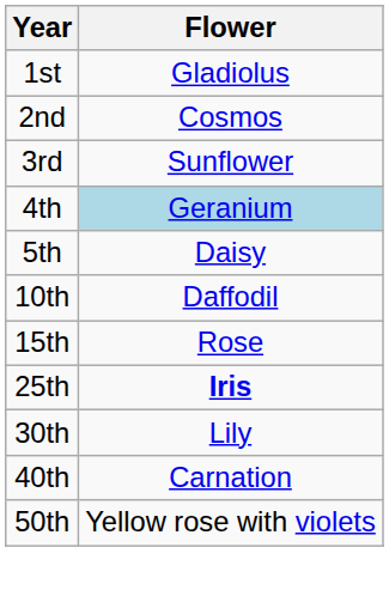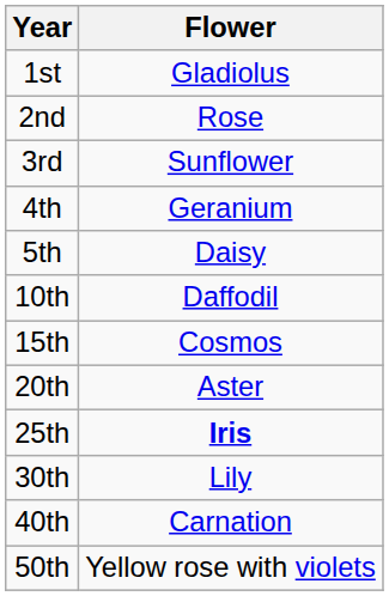2nd | Flower: Cosmos -> Rose
4th | Flower: lightblue background -> no background
15th | Flower: Rose -> Cosmos
+ row: 20th | Aster
